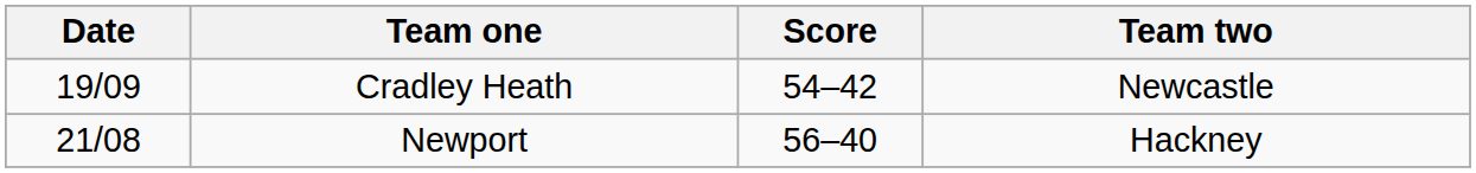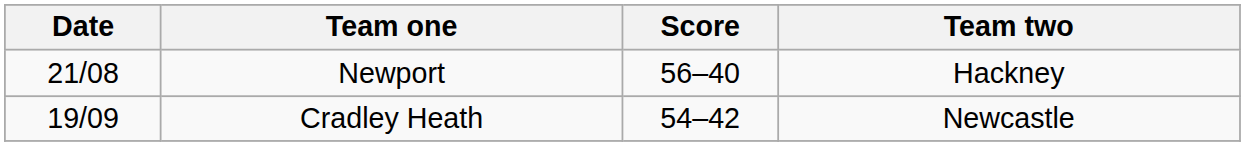rows swapped: Newport <-> Cradley Heath
